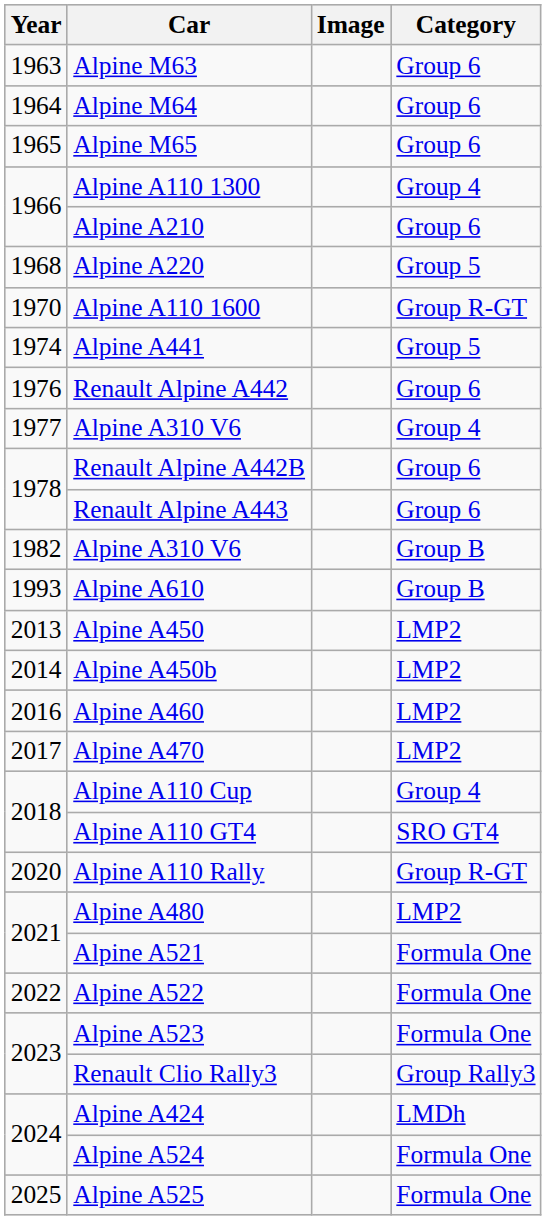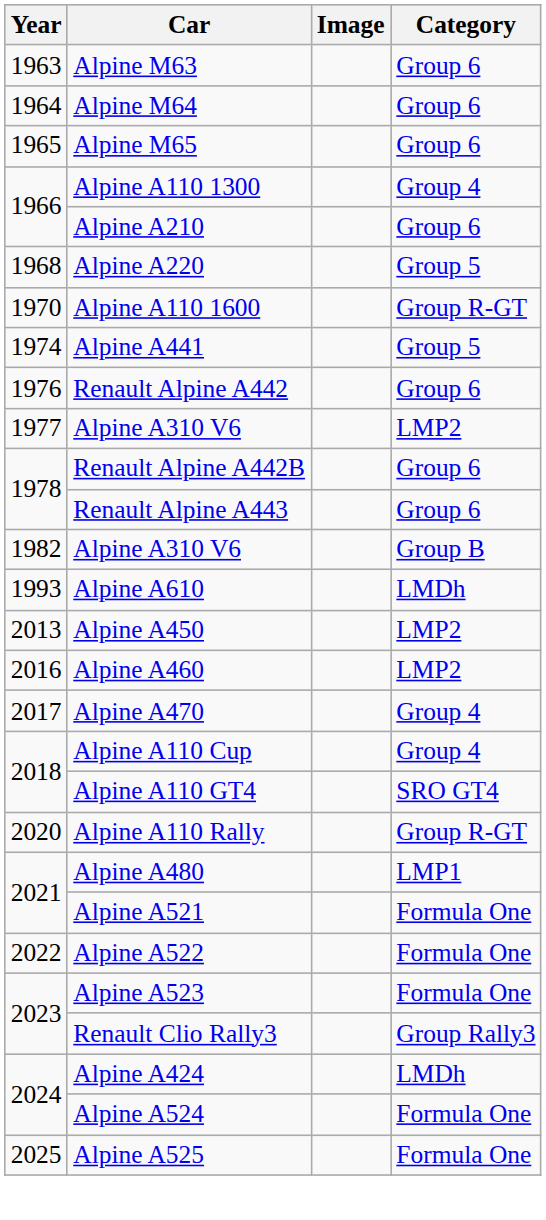1977 / Alpine A310 V6 | Category: Group 4 -> LMP2
Alpine A610 | Category: Group B -> LMDh
- row: 2014 | Alpine A450b | LMP2
Alpine A470 | Category: LMP2 -> Group 4
Alpine A480 | Category: LMP2 -> LMP1
